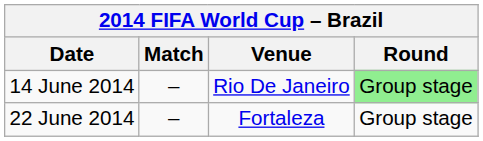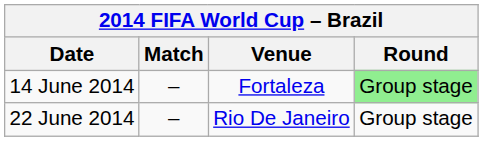14 June 2014 | Venue: Rio De Janeiro -> Fortaleza
22 June 2014 | Venue: Fortaleza -> Rio De Janeiro
